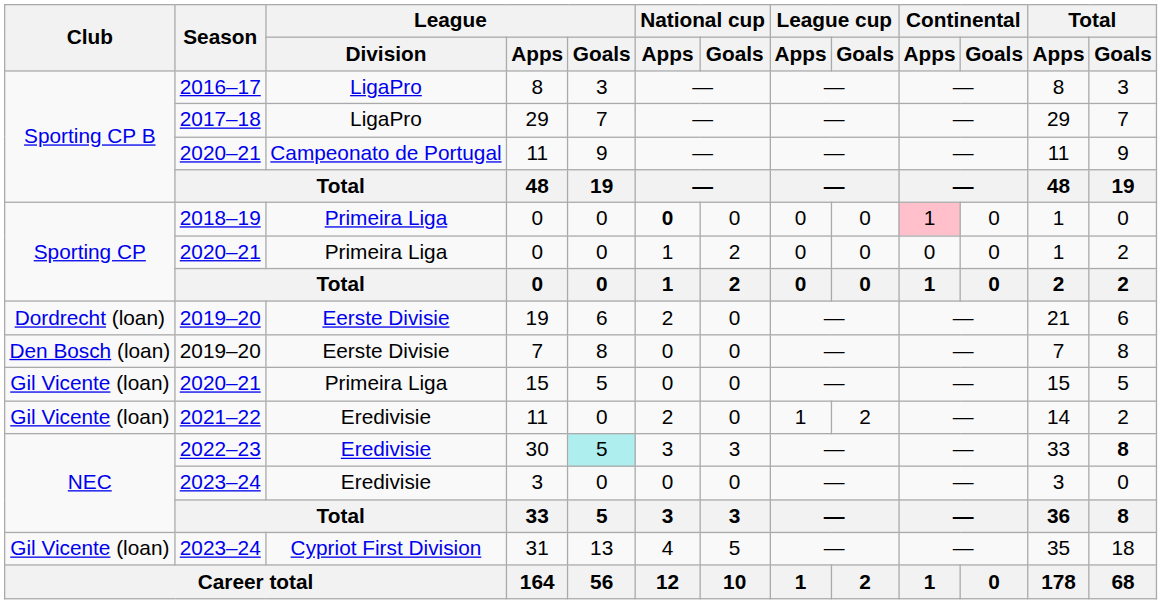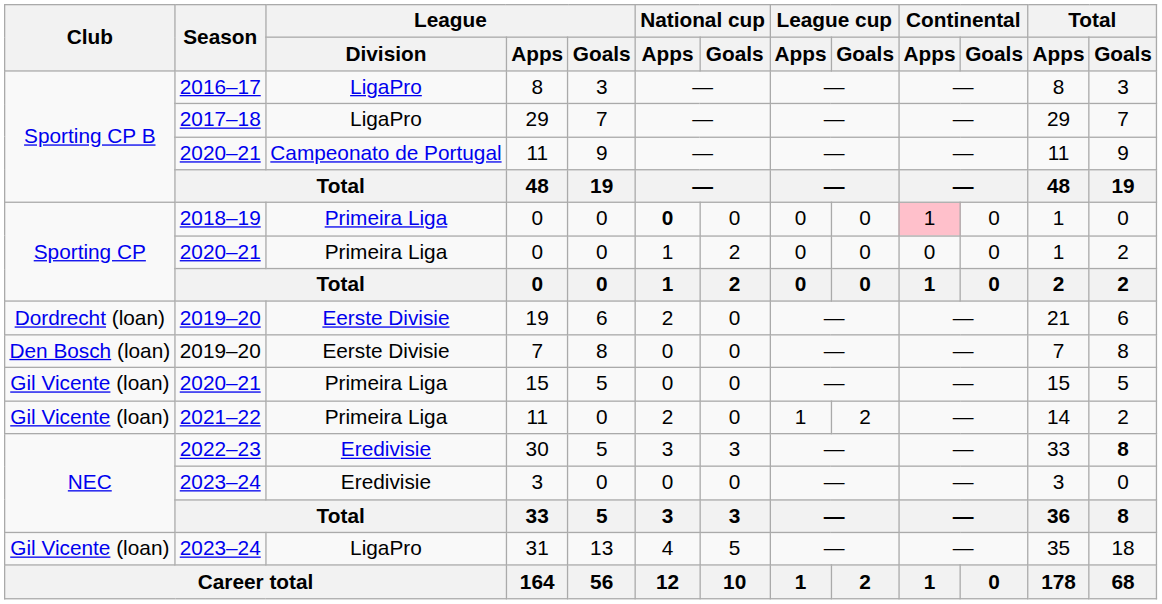2021–22 / 11 | League / Division: Eredivisie -> Primeira Liga
30 | League / Goals: paleturquoise background -> no background
31 | League / Division: Cypriot First Division -> LigaPro
